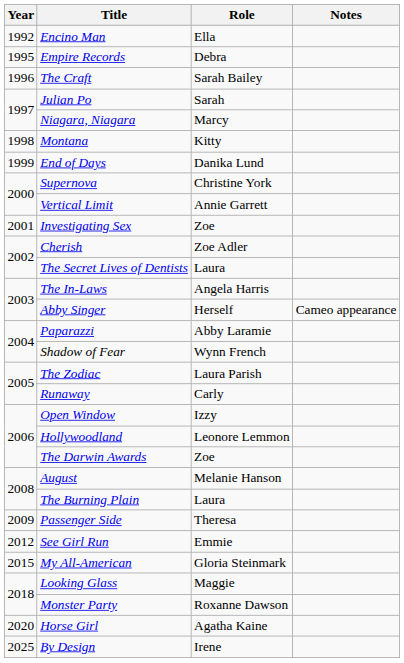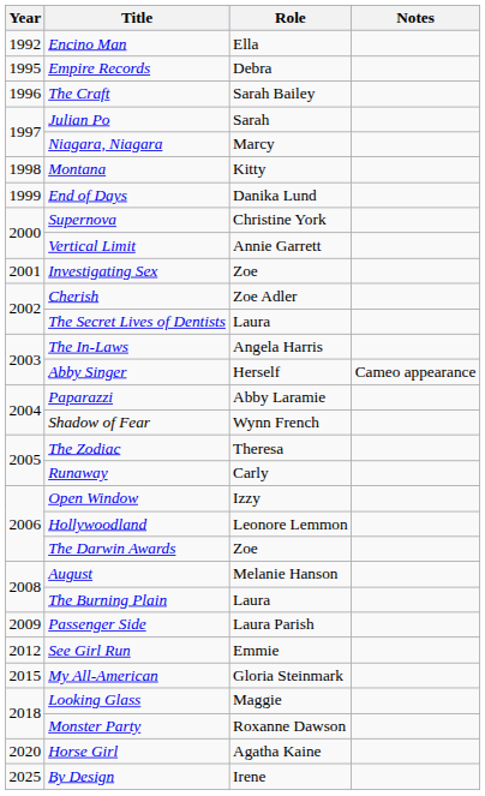The Zodiac | Role: Laura Parish -> Theresa
Passenger Side | Role: Theresa -> Laura Parish
